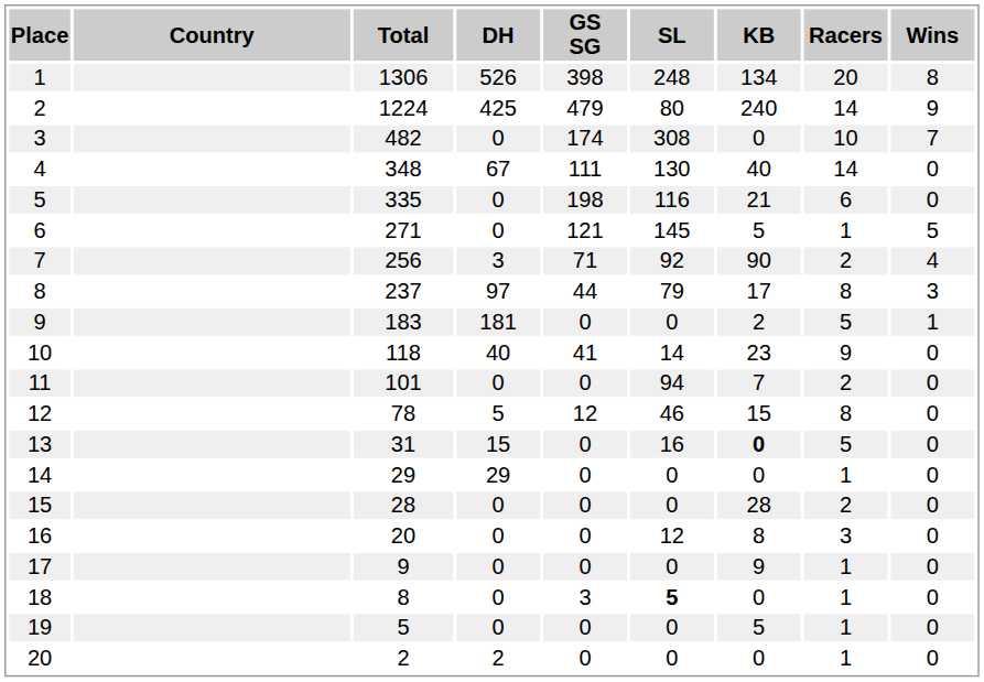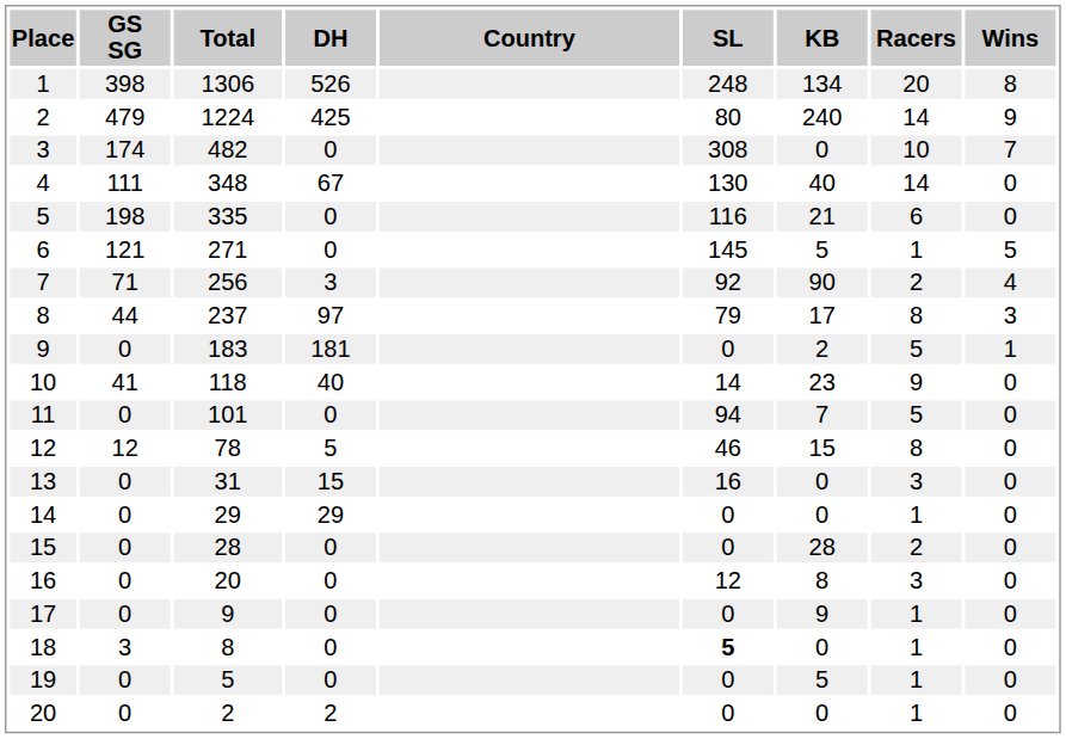columns swapped: Country <-> GS SG
11 | Racers: 2 -> 5
13 | KB: bold -> normal
13 | Racers: 5 -> 3
